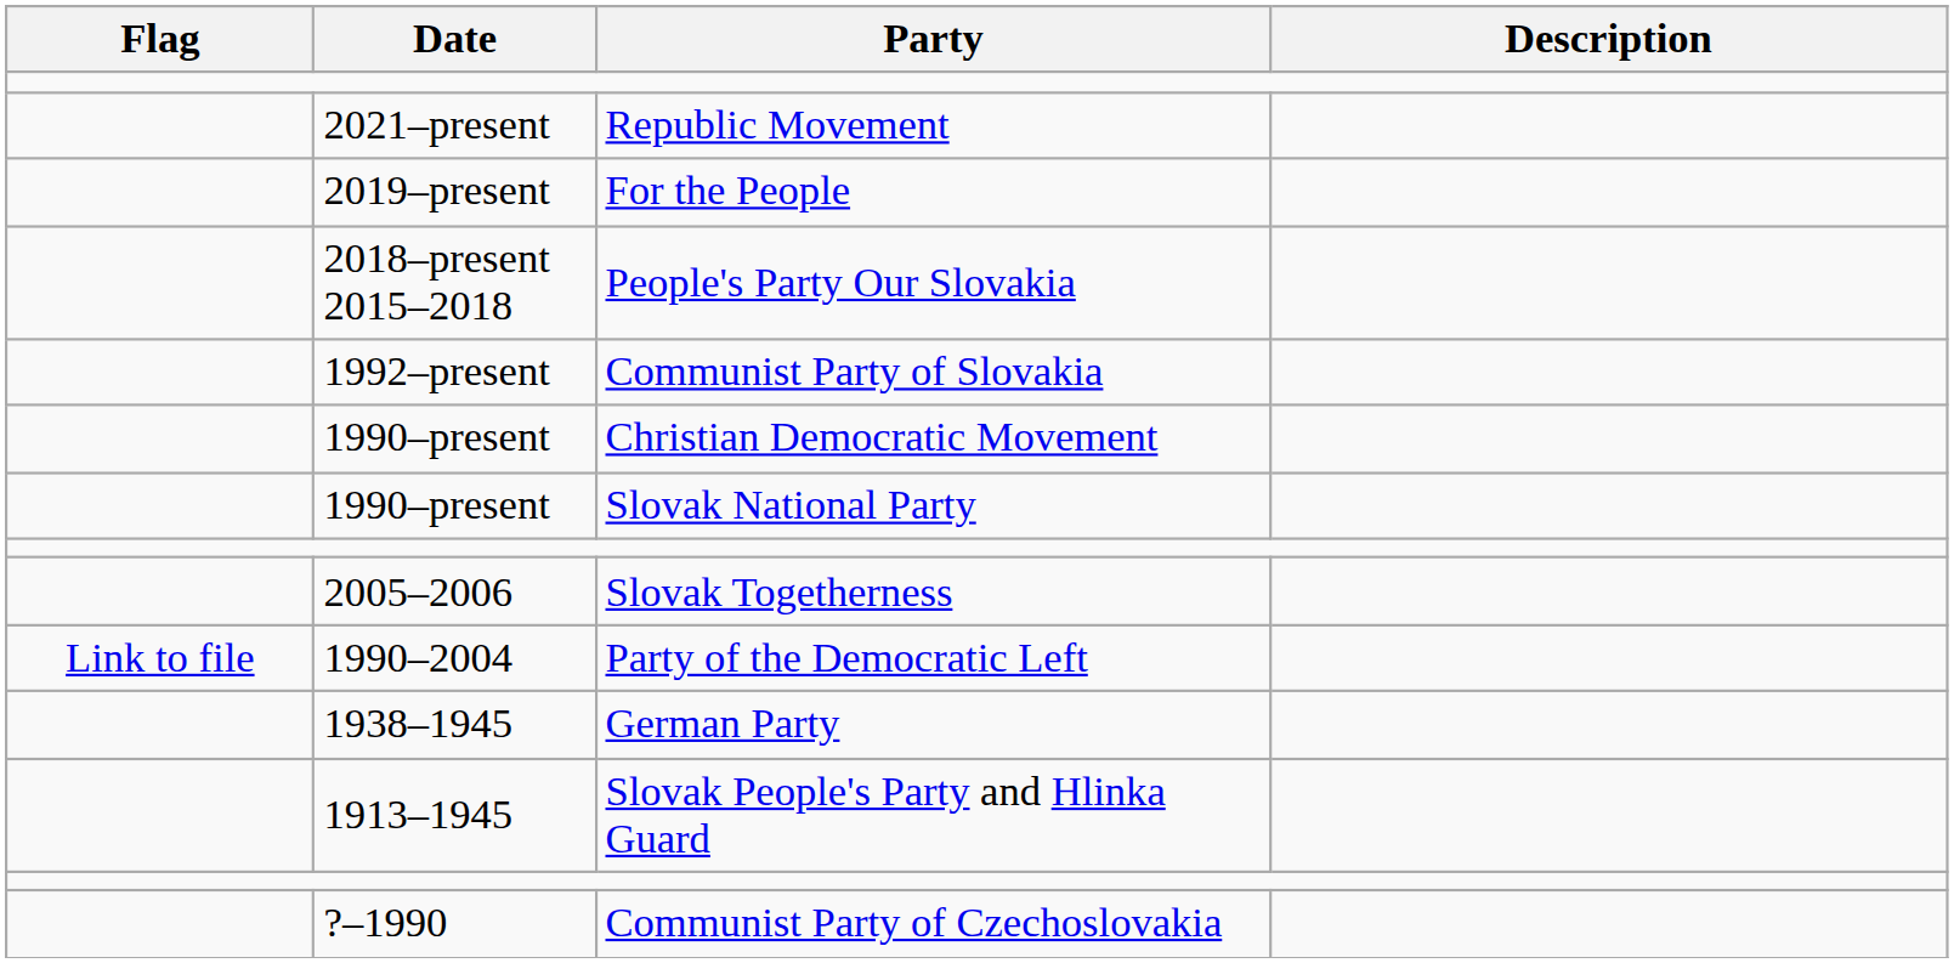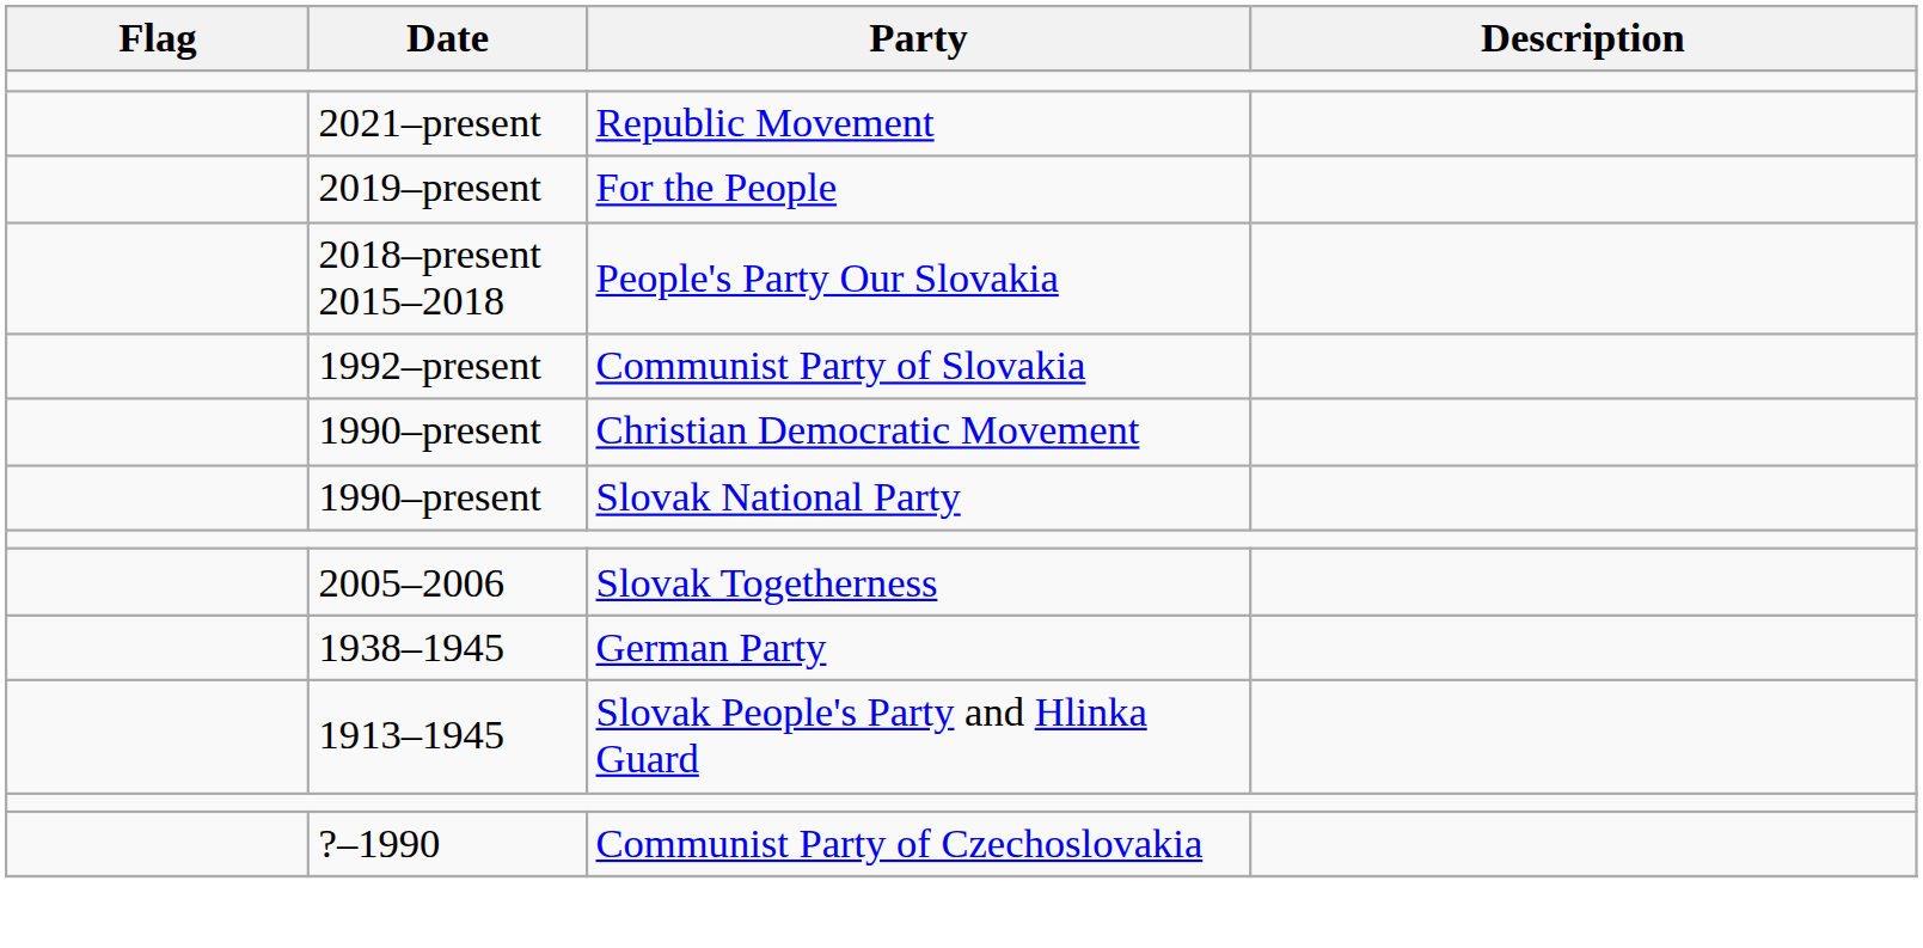- row: Link to file | 1990–2004 | Party of the Democratic Left
